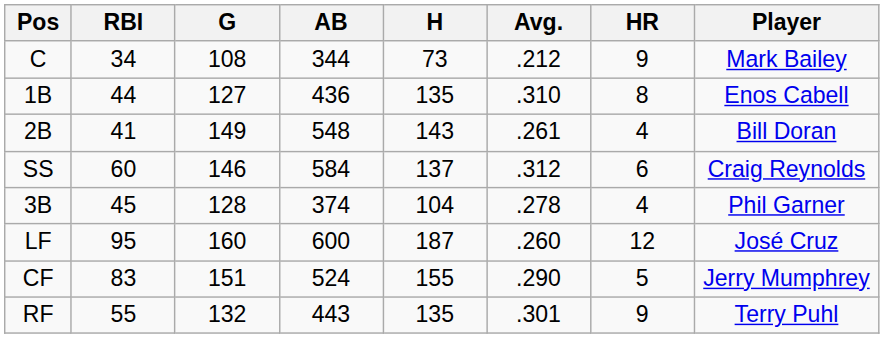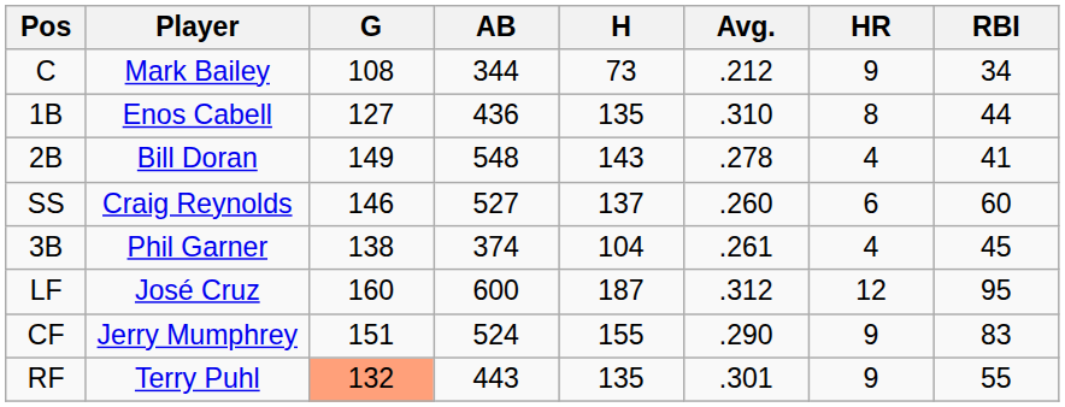columns swapped: Player <-> RBI
2B | Avg.: .261 -> .278
SS | AB: 584 -> 527
SS | Avg.: .312 -> .260
3B | G: 128 -> 138
3B | Avg.: .278 -> .261
LF | Avg.: .260 -> .312
CF | HR: 5 -> 9
RF | G: no background -> lightsalmon background
